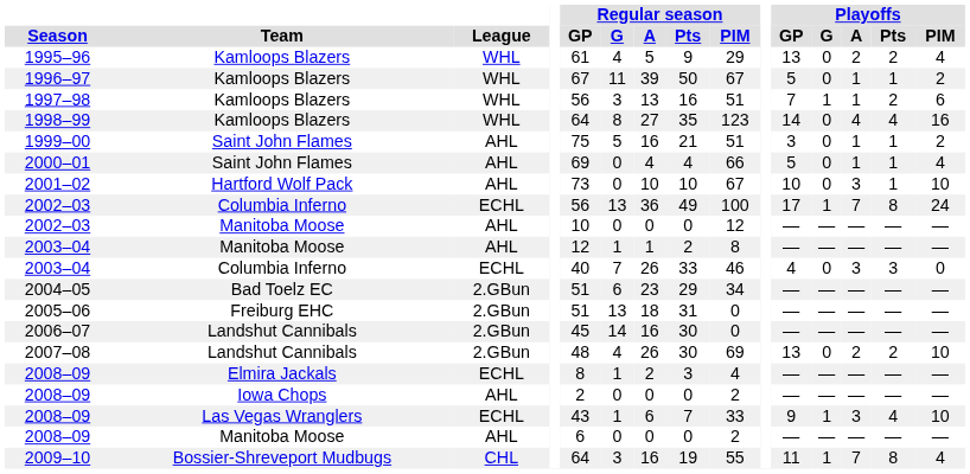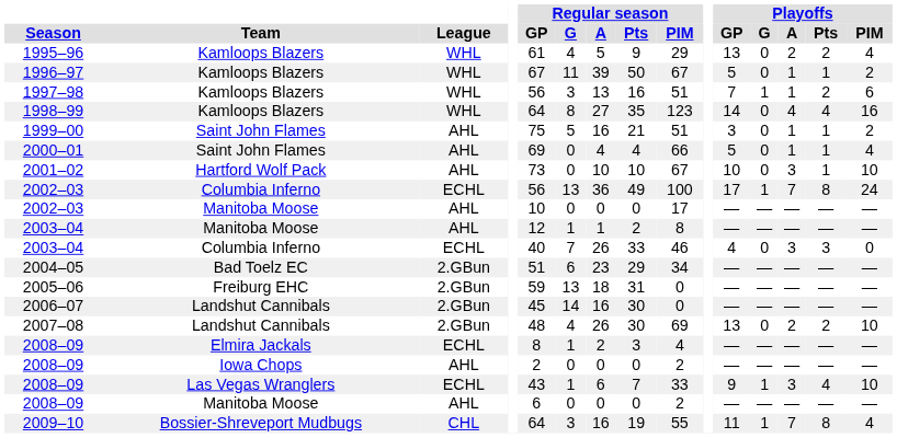2002–03 / Manitoba Moose | Regular season / PIM: 12 -> 17
2005–06 | Regular season / GP: 51 -> 59
